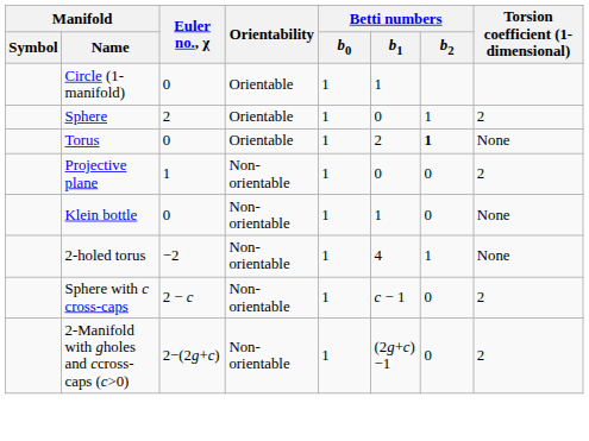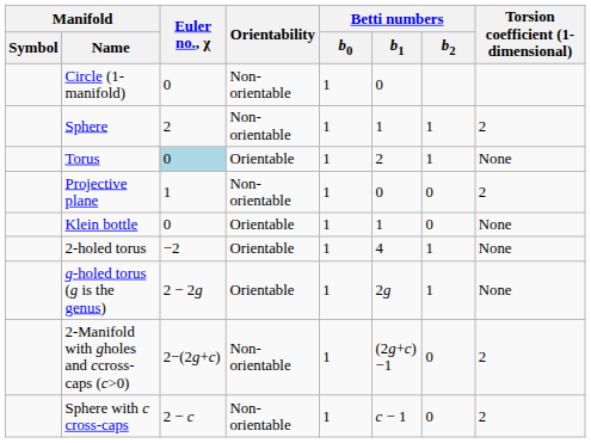Circle (1-manifold) | Orientability: Orientable -> Non-orientable
Circle (1-manifold) | Betti numbers / b1: 1 -> 0
Sphere | Orientability: Orientable -> Non-orientable
Sphere | Betti numbers / b1: 0 -> 1
Torus | Euler no., χ: no background -> lightblue background
Torus | Betti numbers / b2: bold -> normal
Klein bottle | Orientability: Non-orientable -> Orientable
2-holed torus | Orientability: Non-orientable -> Orientable
+ row: g-holed torus (g is the genus) | 2 − 2g | Orientable | 1 | 2g | 1 | None
rows swapped: Sphere with c cross-caps <-> 2-Manifold with gholes and ccross-caps (c>0)
